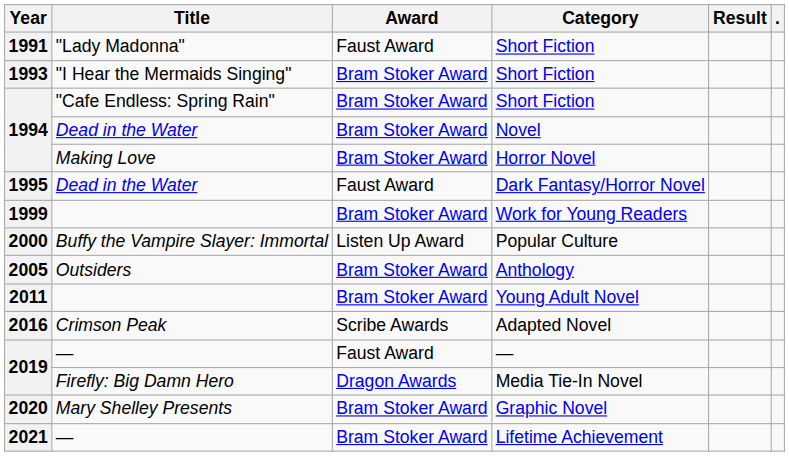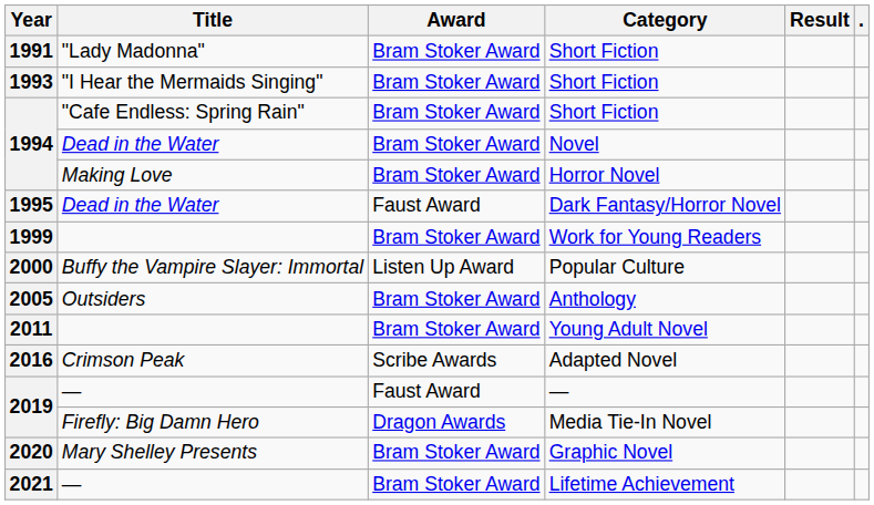1991 / Short Fiction | Award: Faust Award -> Bram Stoker Award
